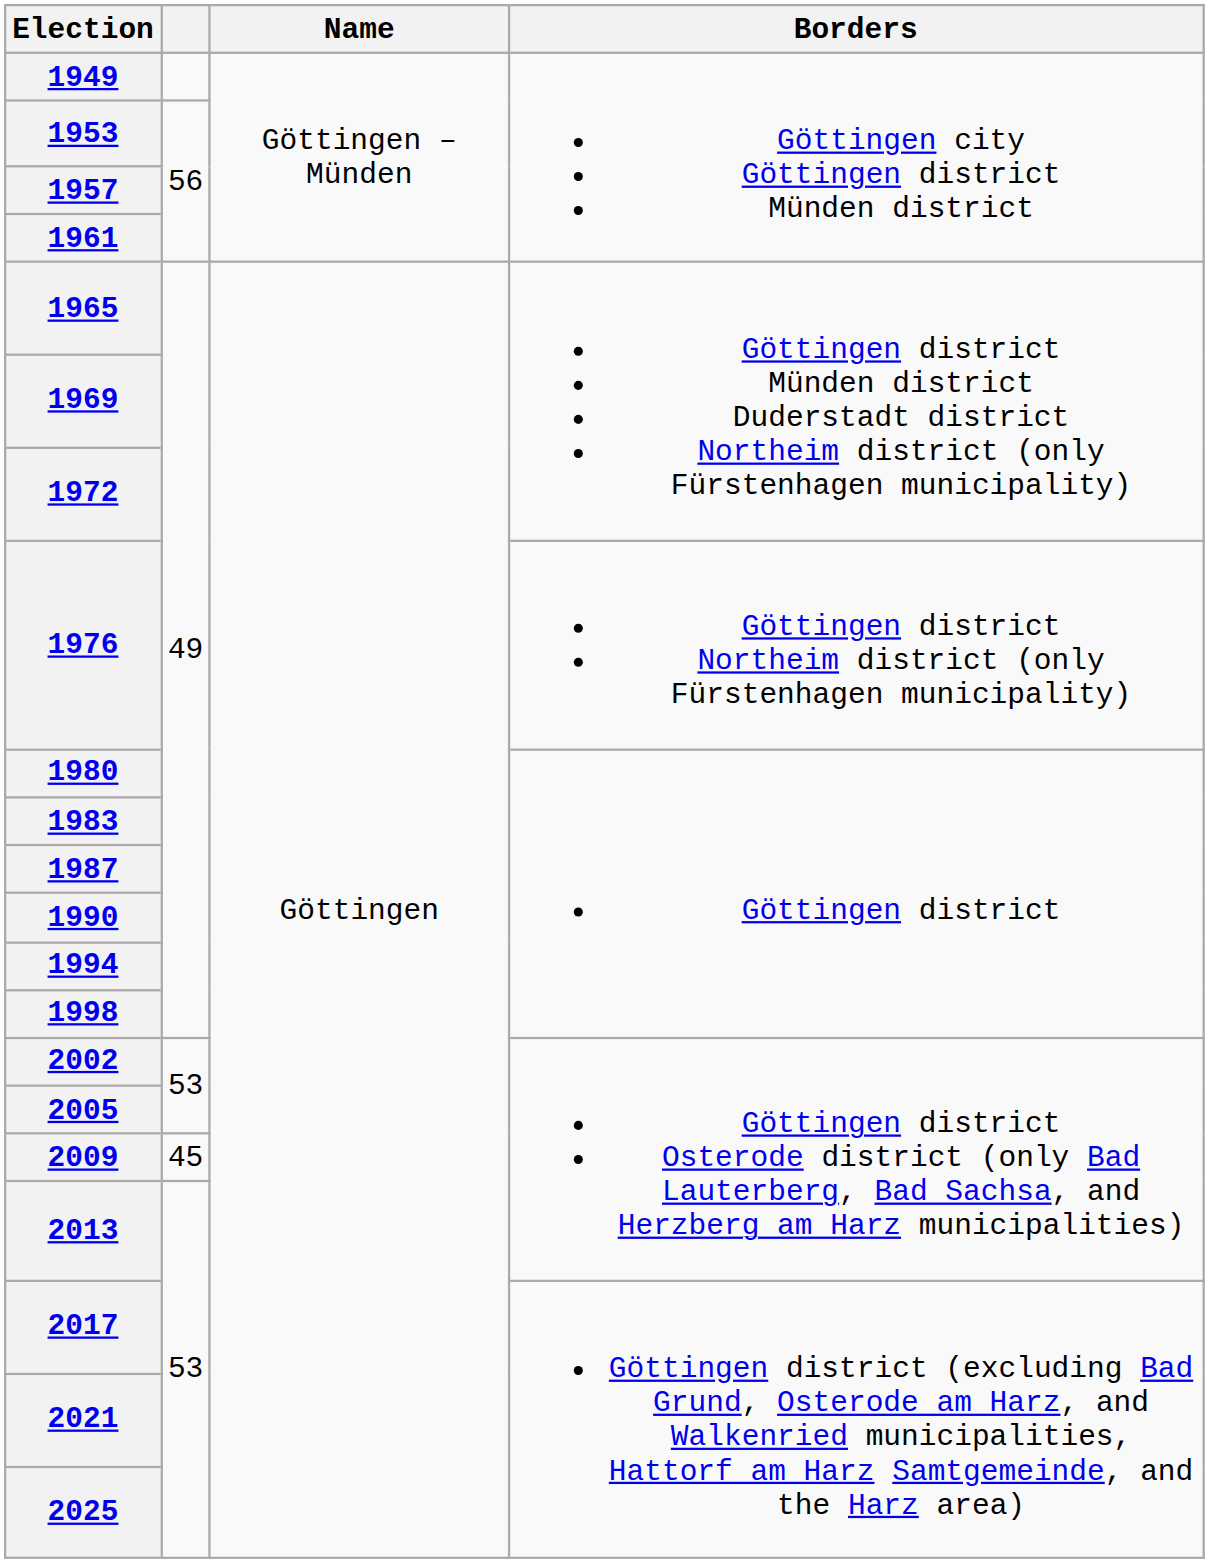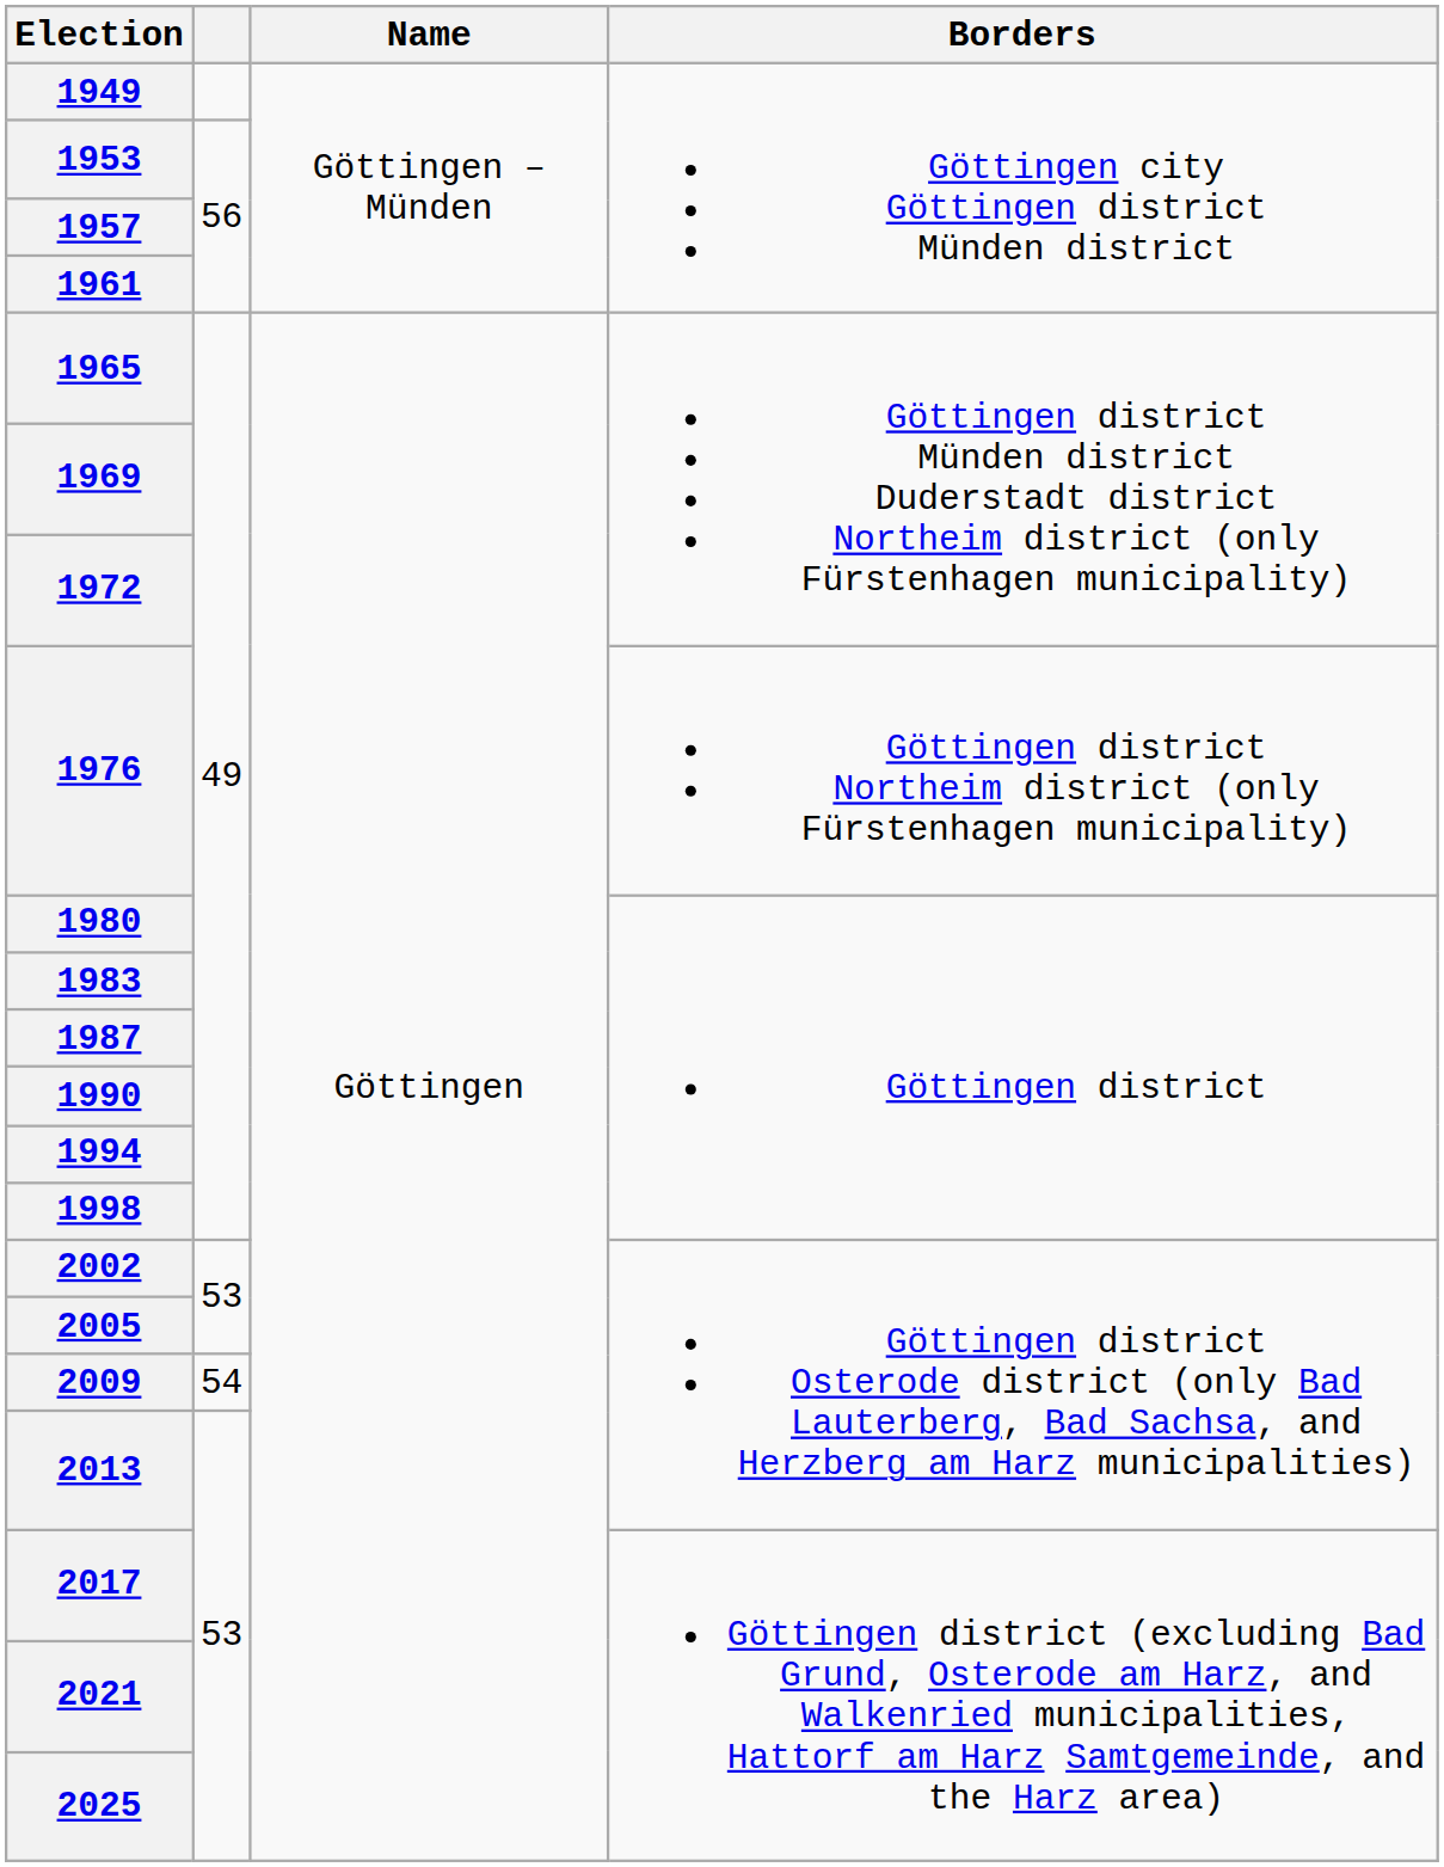2009 | column 2: 45 -> 54
